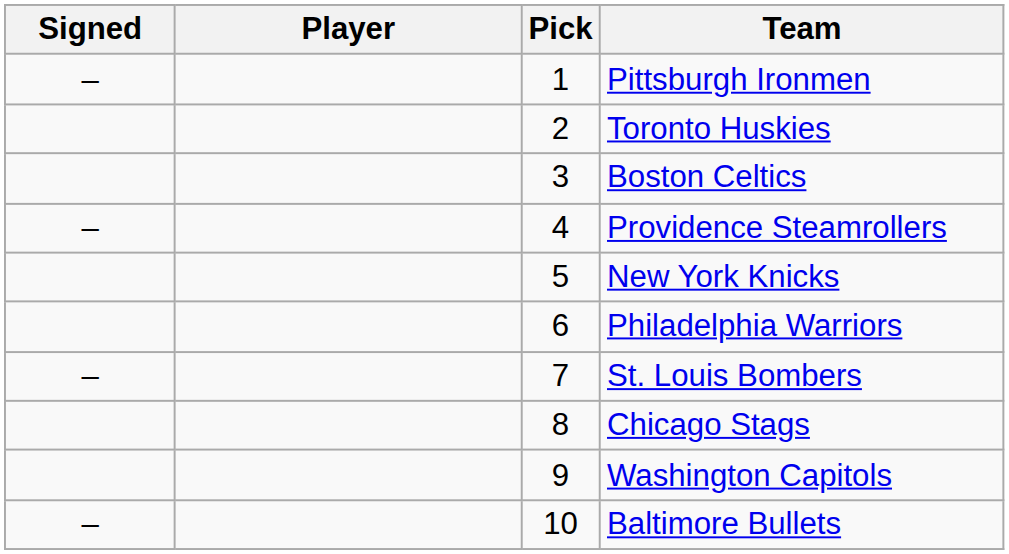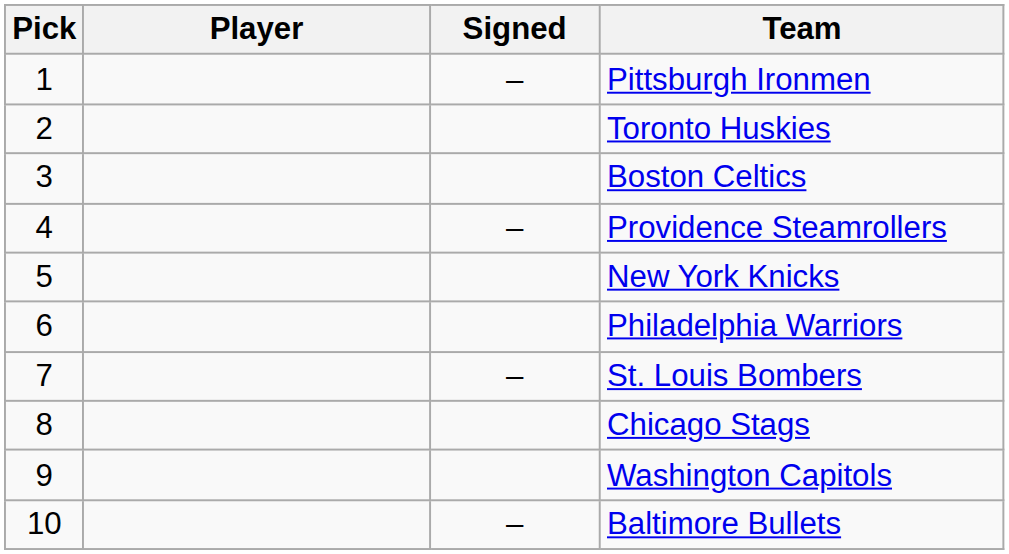columns swapped: Pick <-> Signed
